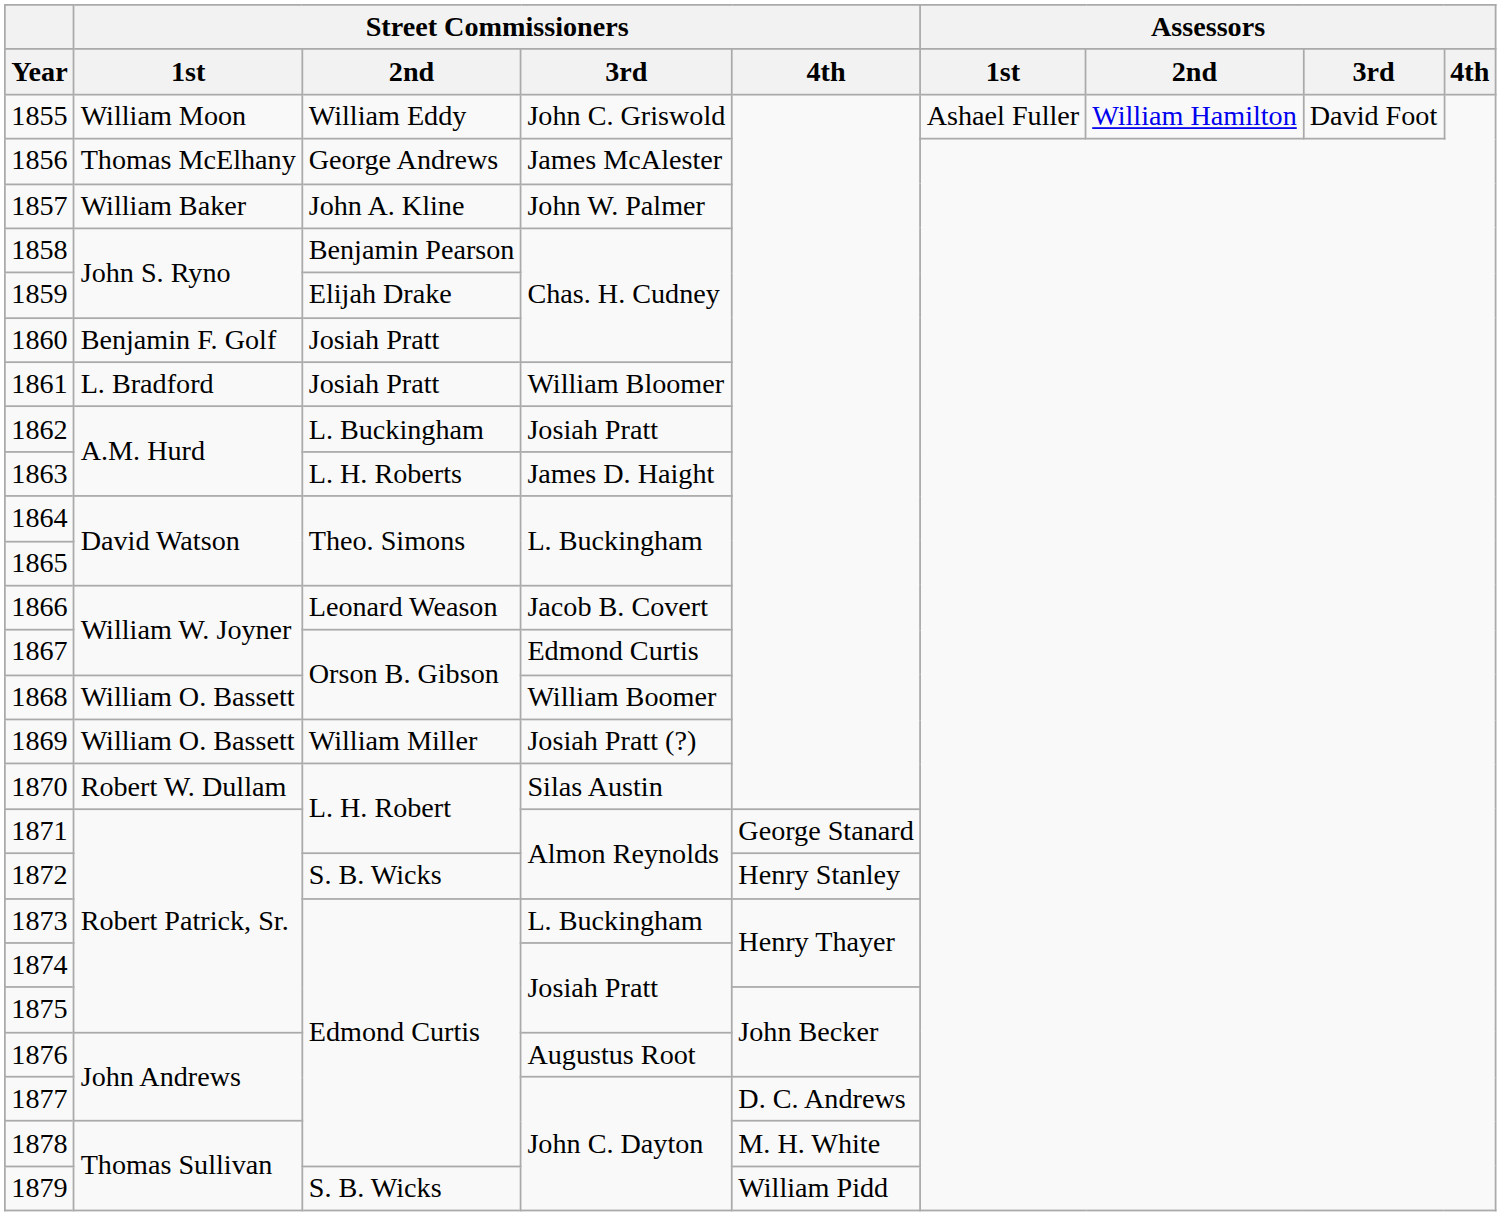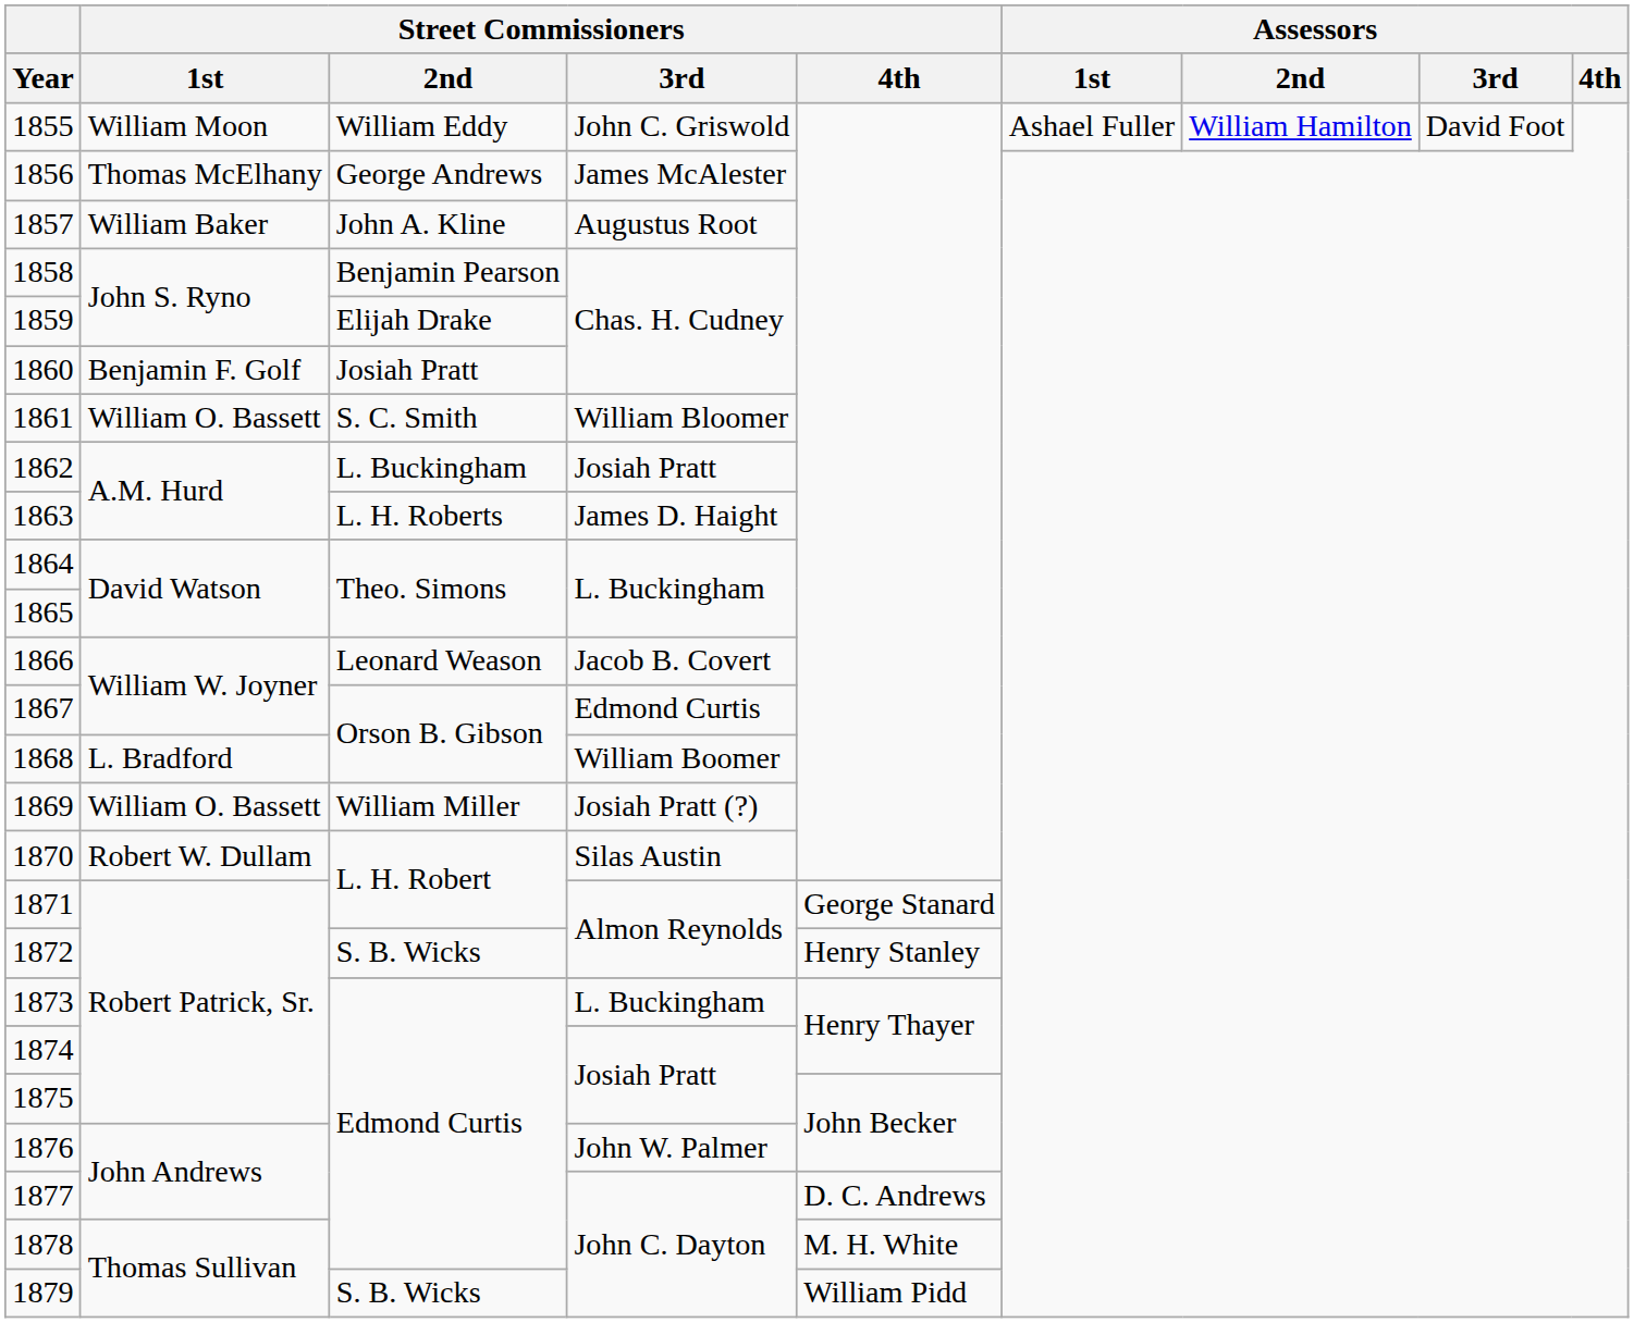1857 | Street Commissioners / 3rd: John W. Palmer -> Augustus Root
1861 | Street Commissioners / 1st: L. Bradford -> William O. Bassett
1861 | Street Commissioners / 2nd: Josiah Pratt -> S. C. Smith
1868 | Street Commissioners / 1st: William O. Bassett -> L. Bradford
1876 | Street Commissioners / 3rd: Augustus Root -> John W. Palmer
